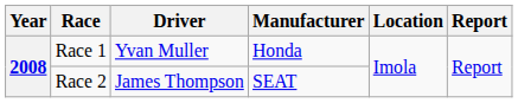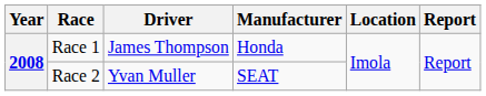Race 1 | Driver: Yvan Muller -> James Thompson
Race 2 | Driver: James Thompson -> Yvan Muller
